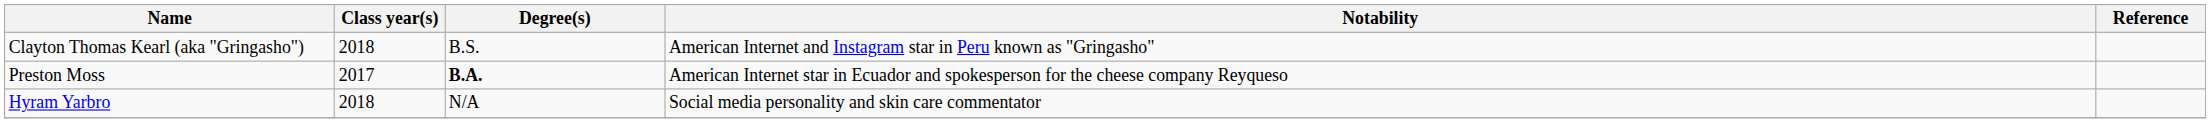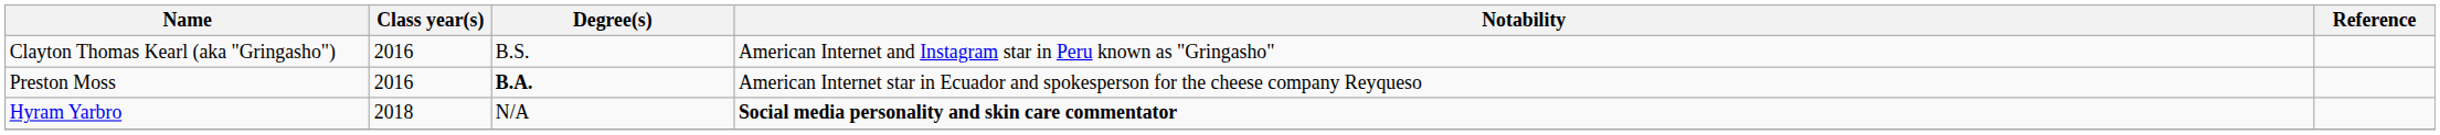Clayton Thomas Kearl (aka "Gringasho") | Class year(s): 2018 -> 2016
Preston Moss | Class year(s): 2017 -> 2016
Hyram Yarbro | Notability: normal -> bold
